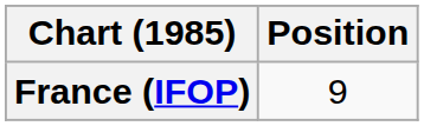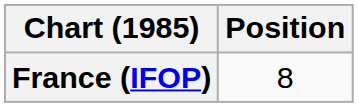France (IFOP) | Position: 9 -> 8
